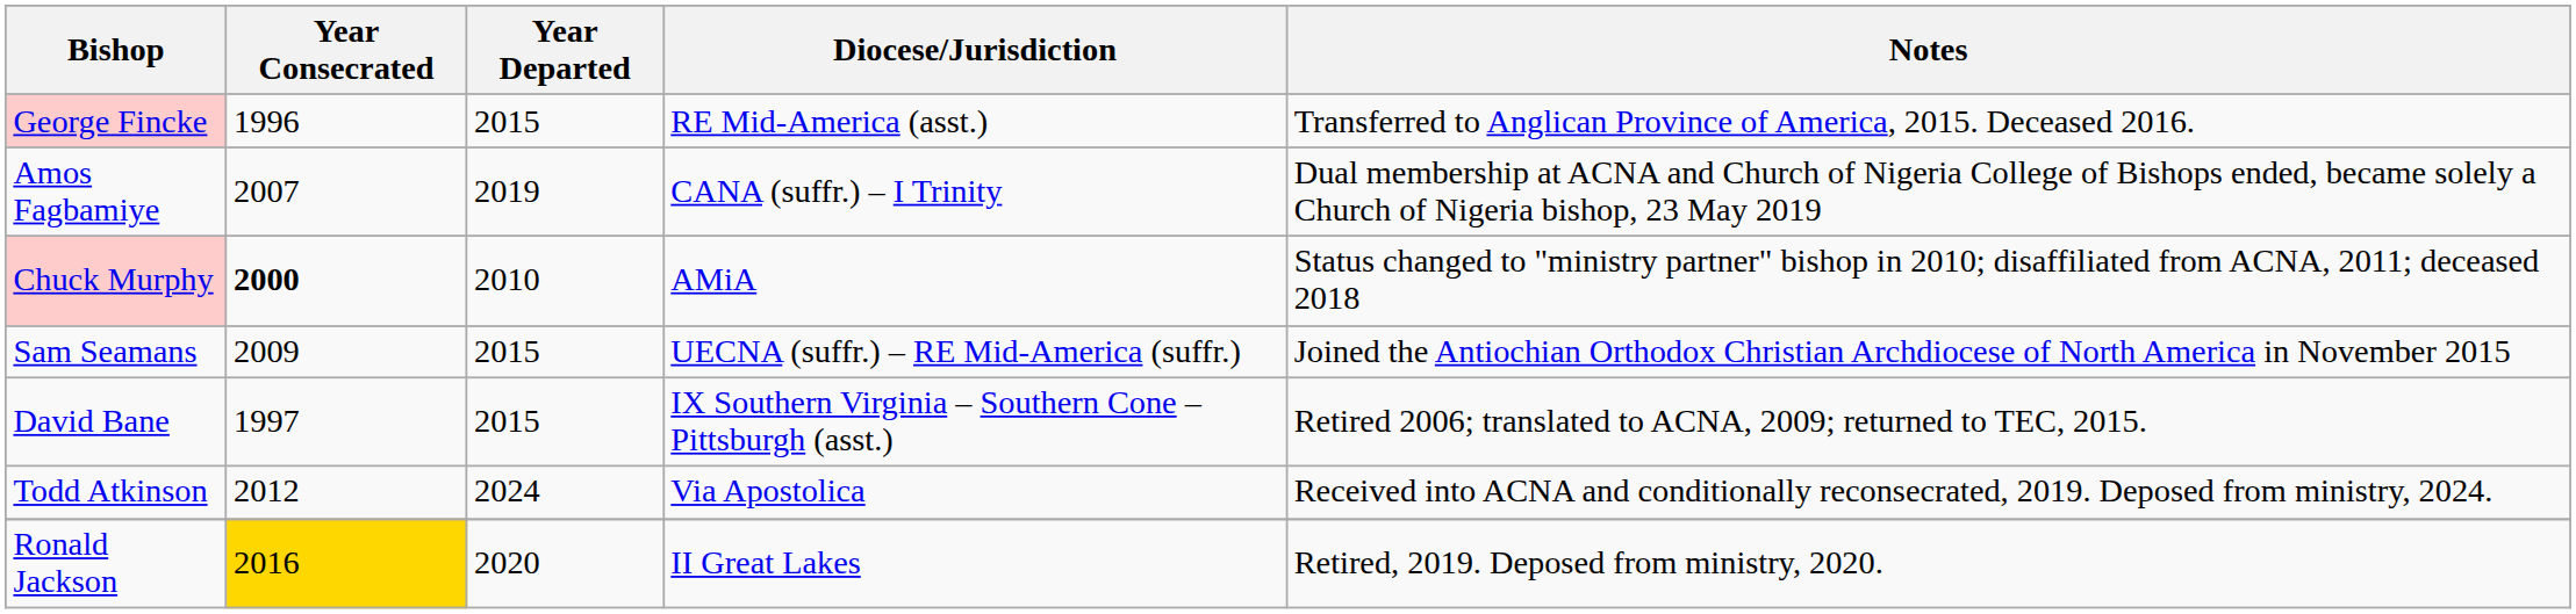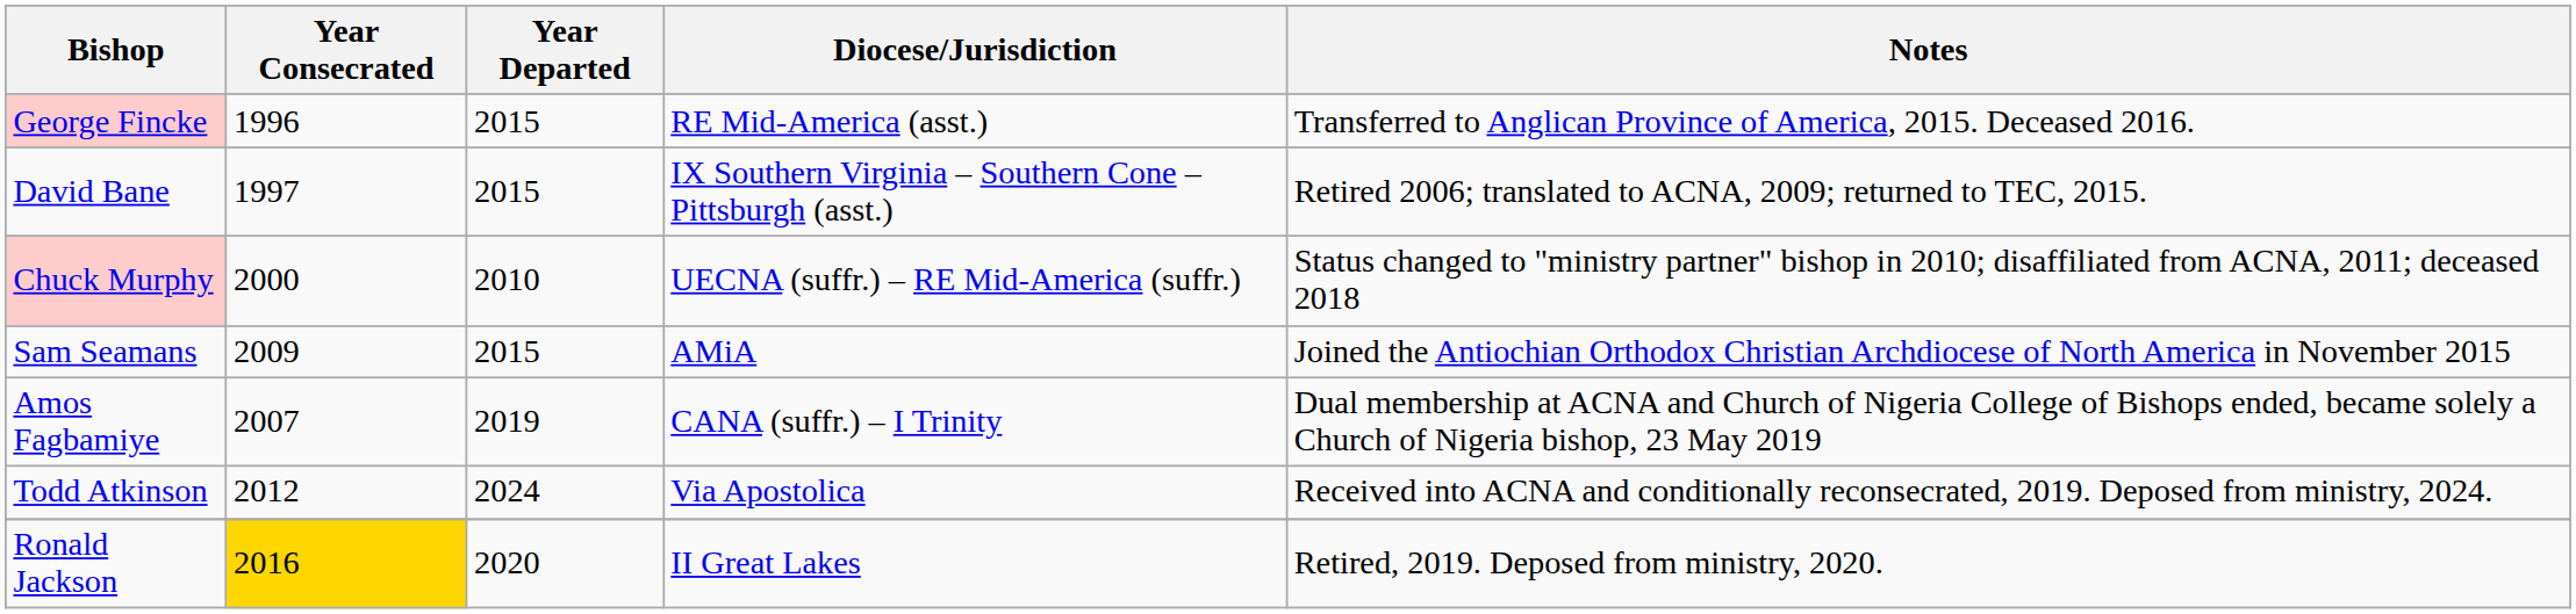rows swapped: David Bane <-> Amos Fagbamiye
Chuck Murphy | Year Consecrated: bold -> normal
Chuck Murphy | Diocese/Jurisdiction: AMiA -> UECNA (suffr.) – RE Mid-America (suffr.)
Sam Seamans | Diocese/Jurisdiction: UECNA (suffr.) – RE Mid-America (suffr.) -> AMiA
